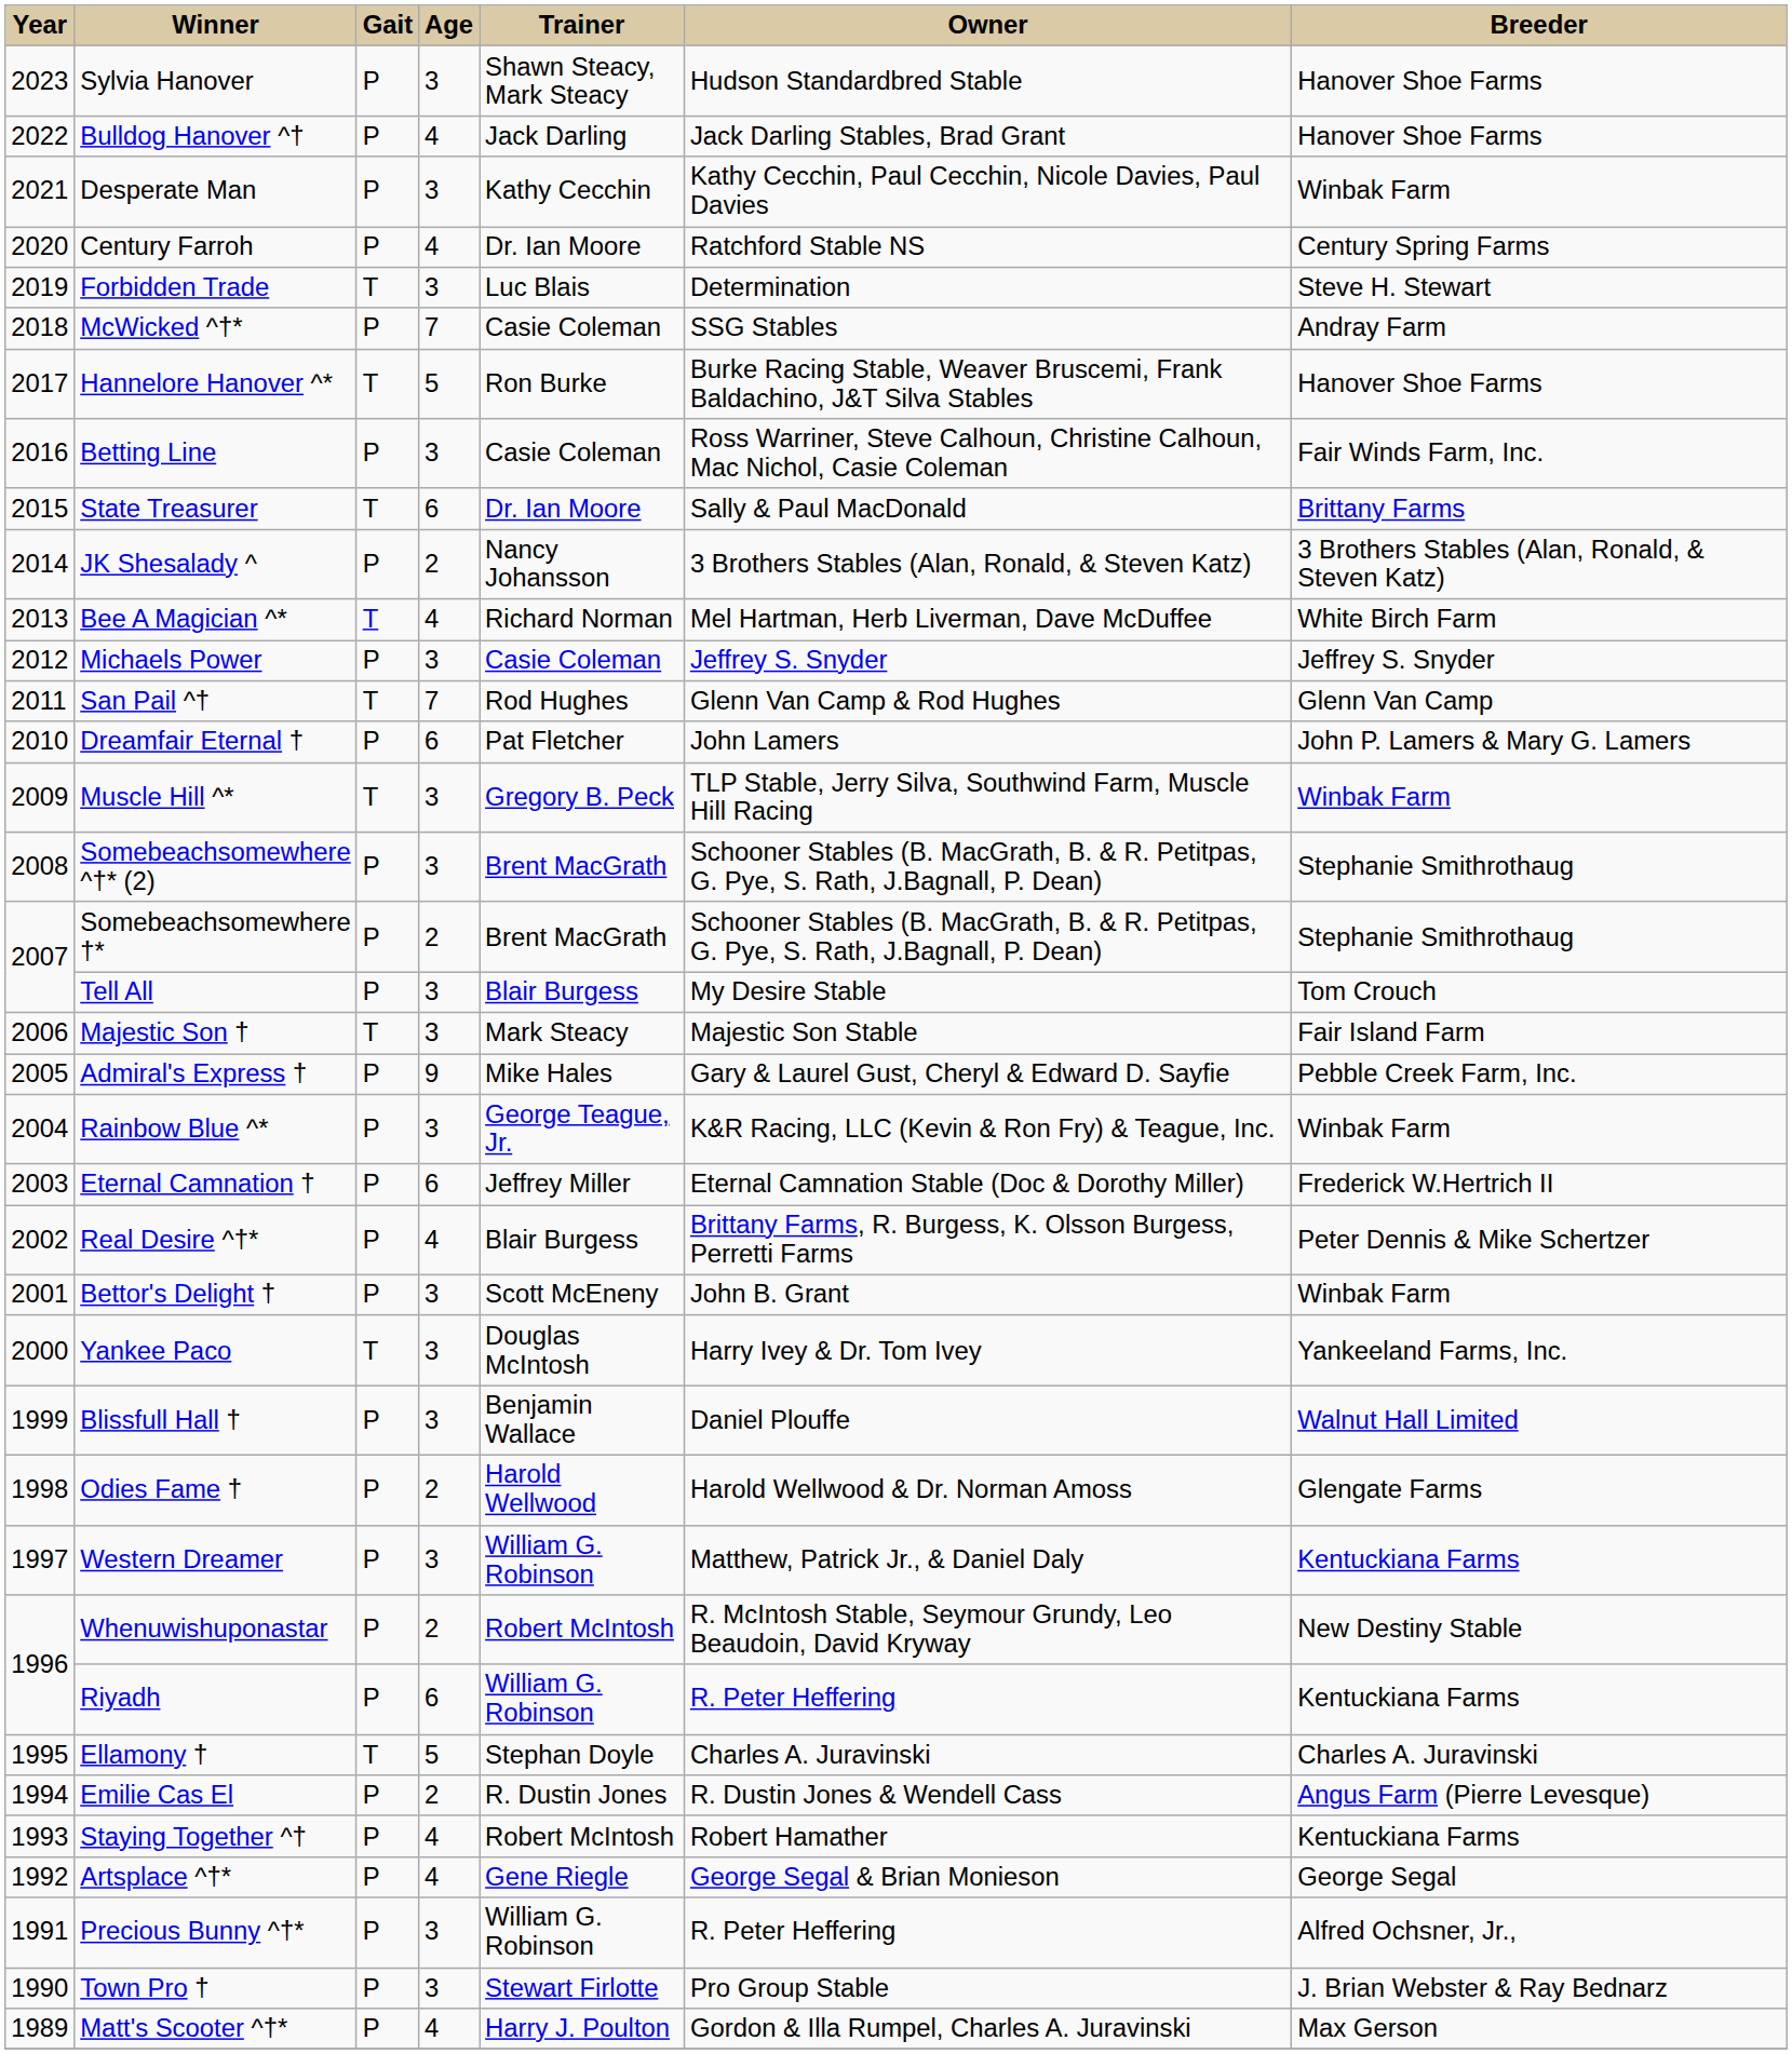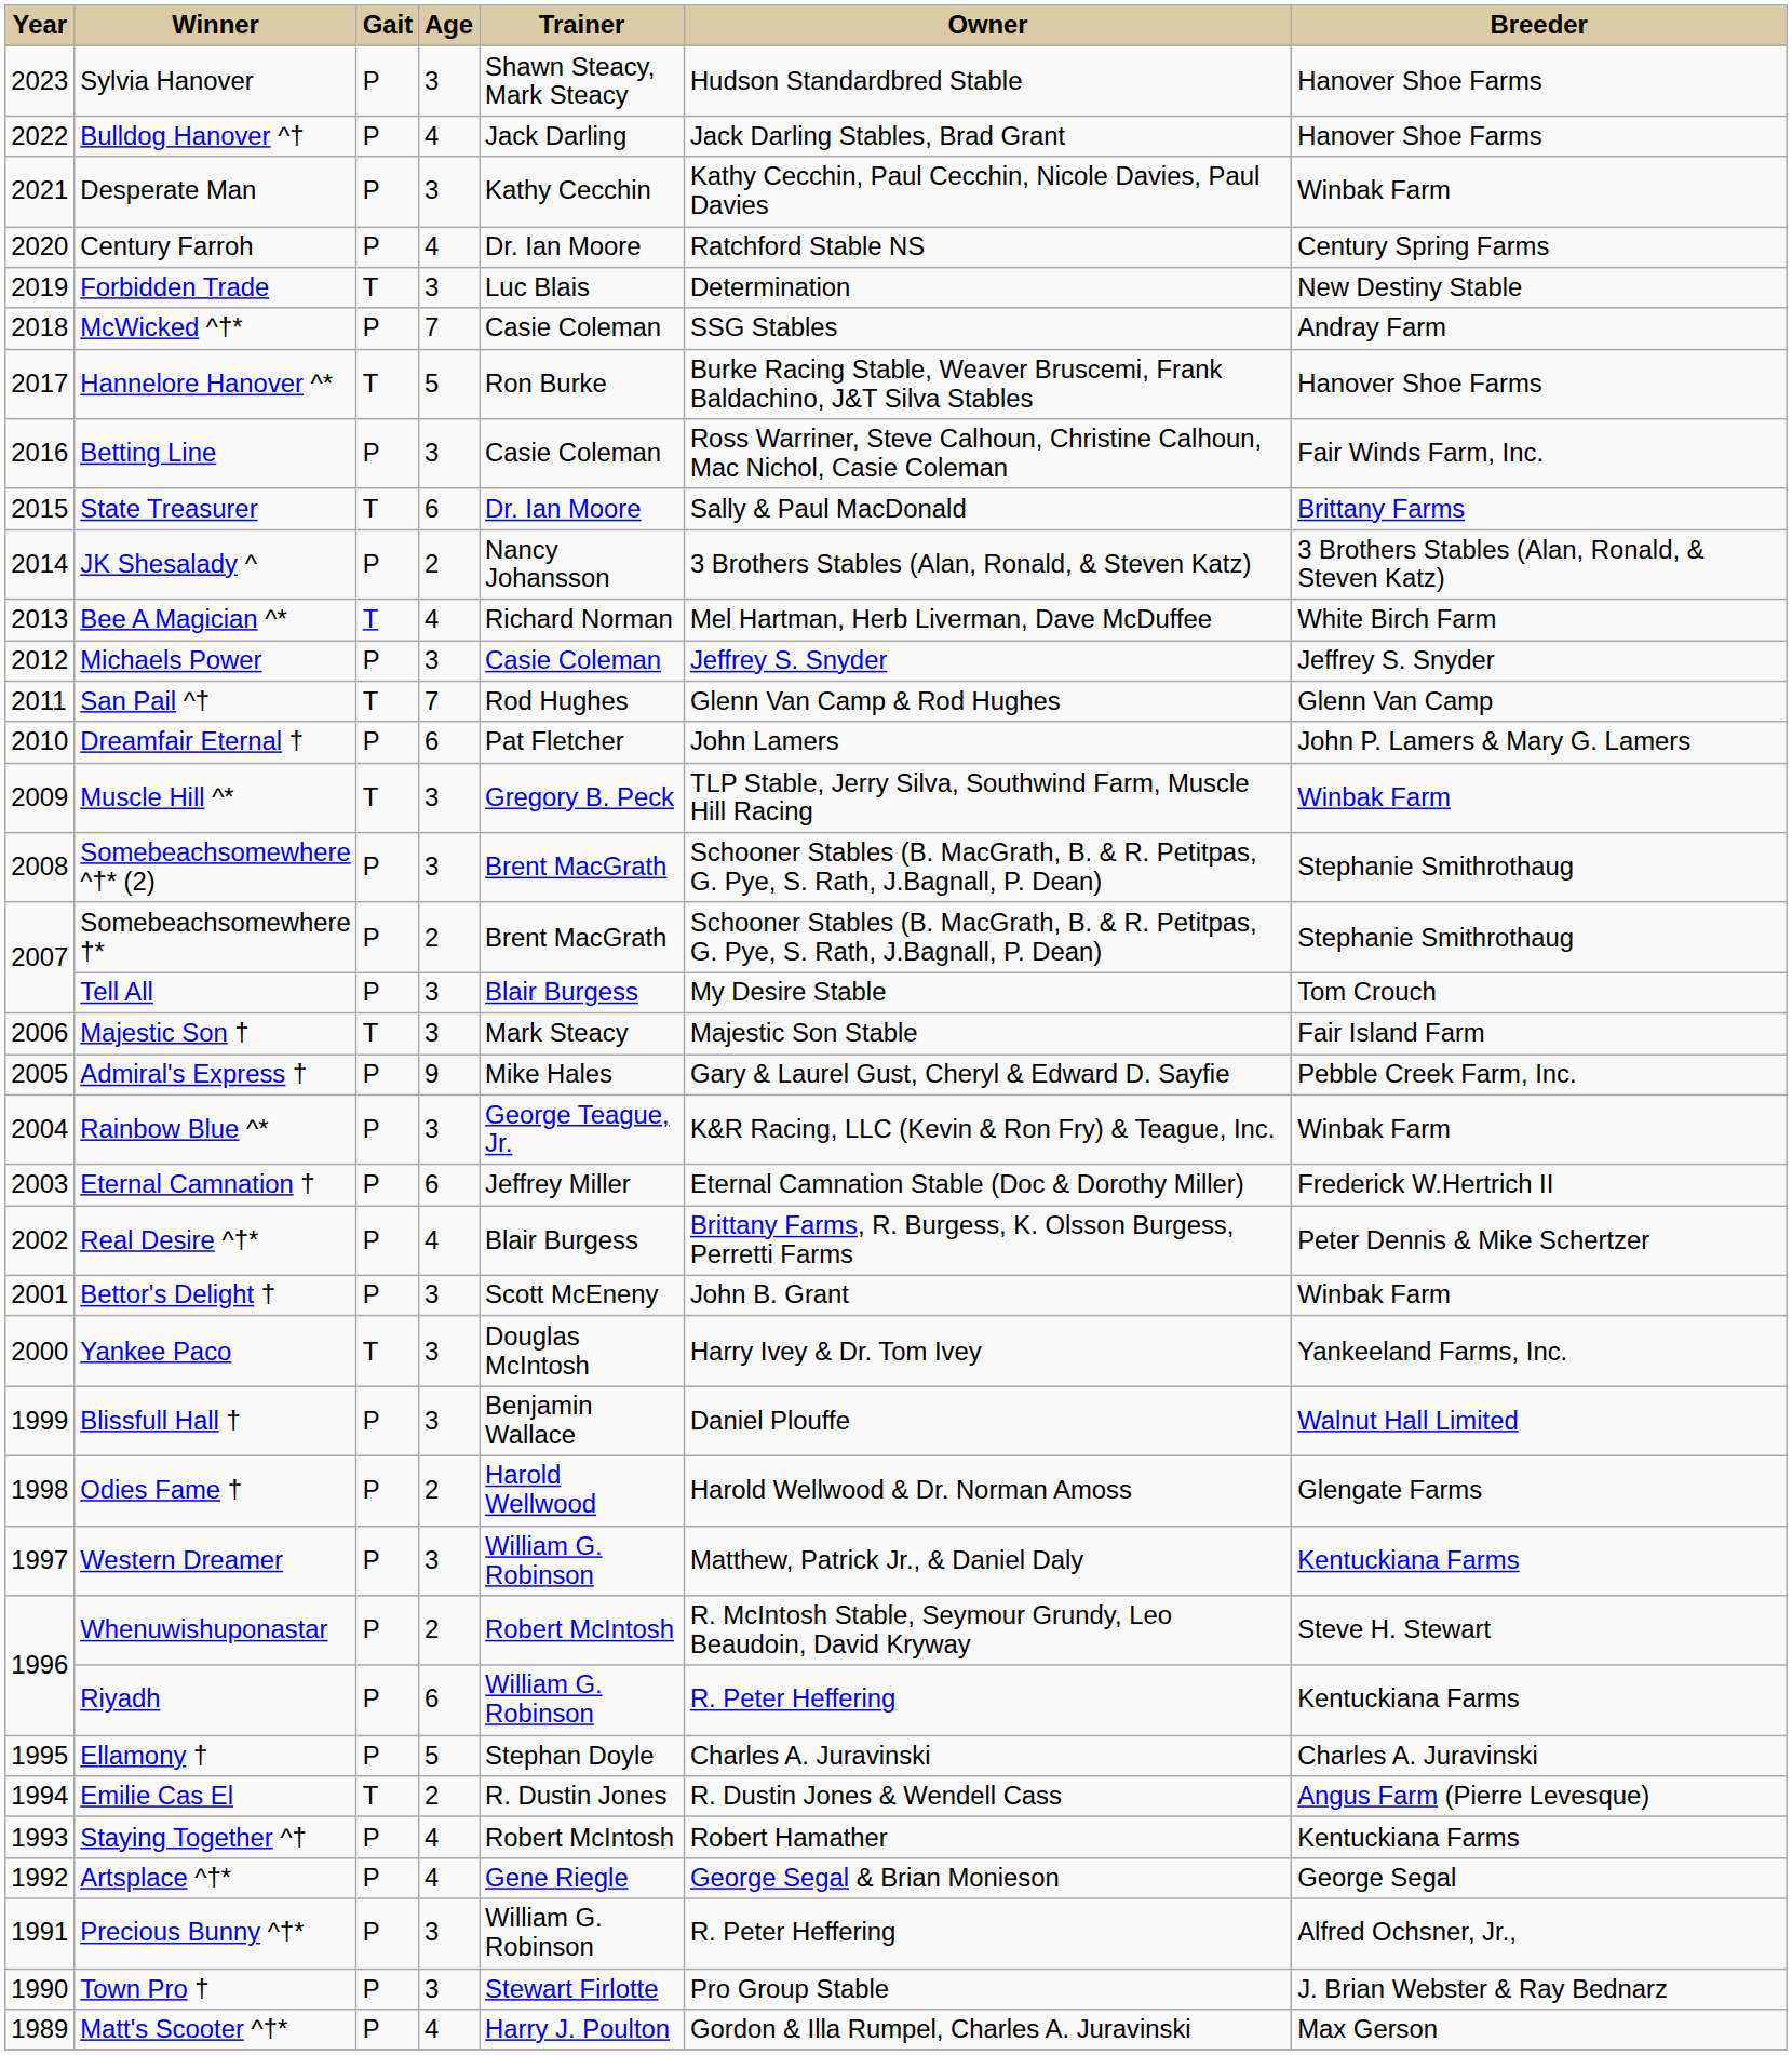Forbidden Trade | Breeder: Steve H. Stewart -> New Destiny Stable
Whenuwishuponastar | Breeder: New Destiny Stable -> Steve H. Stewart
Ellamony † | Gait: T -> P
Emilie Cas El | Gait: P -> T
